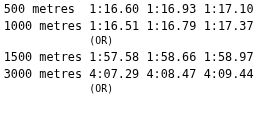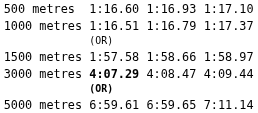3000 metres | column 3: normal -> bold
+ row: 5000 metres | 6:59.61 | 6:59.65 | 7:11.14
